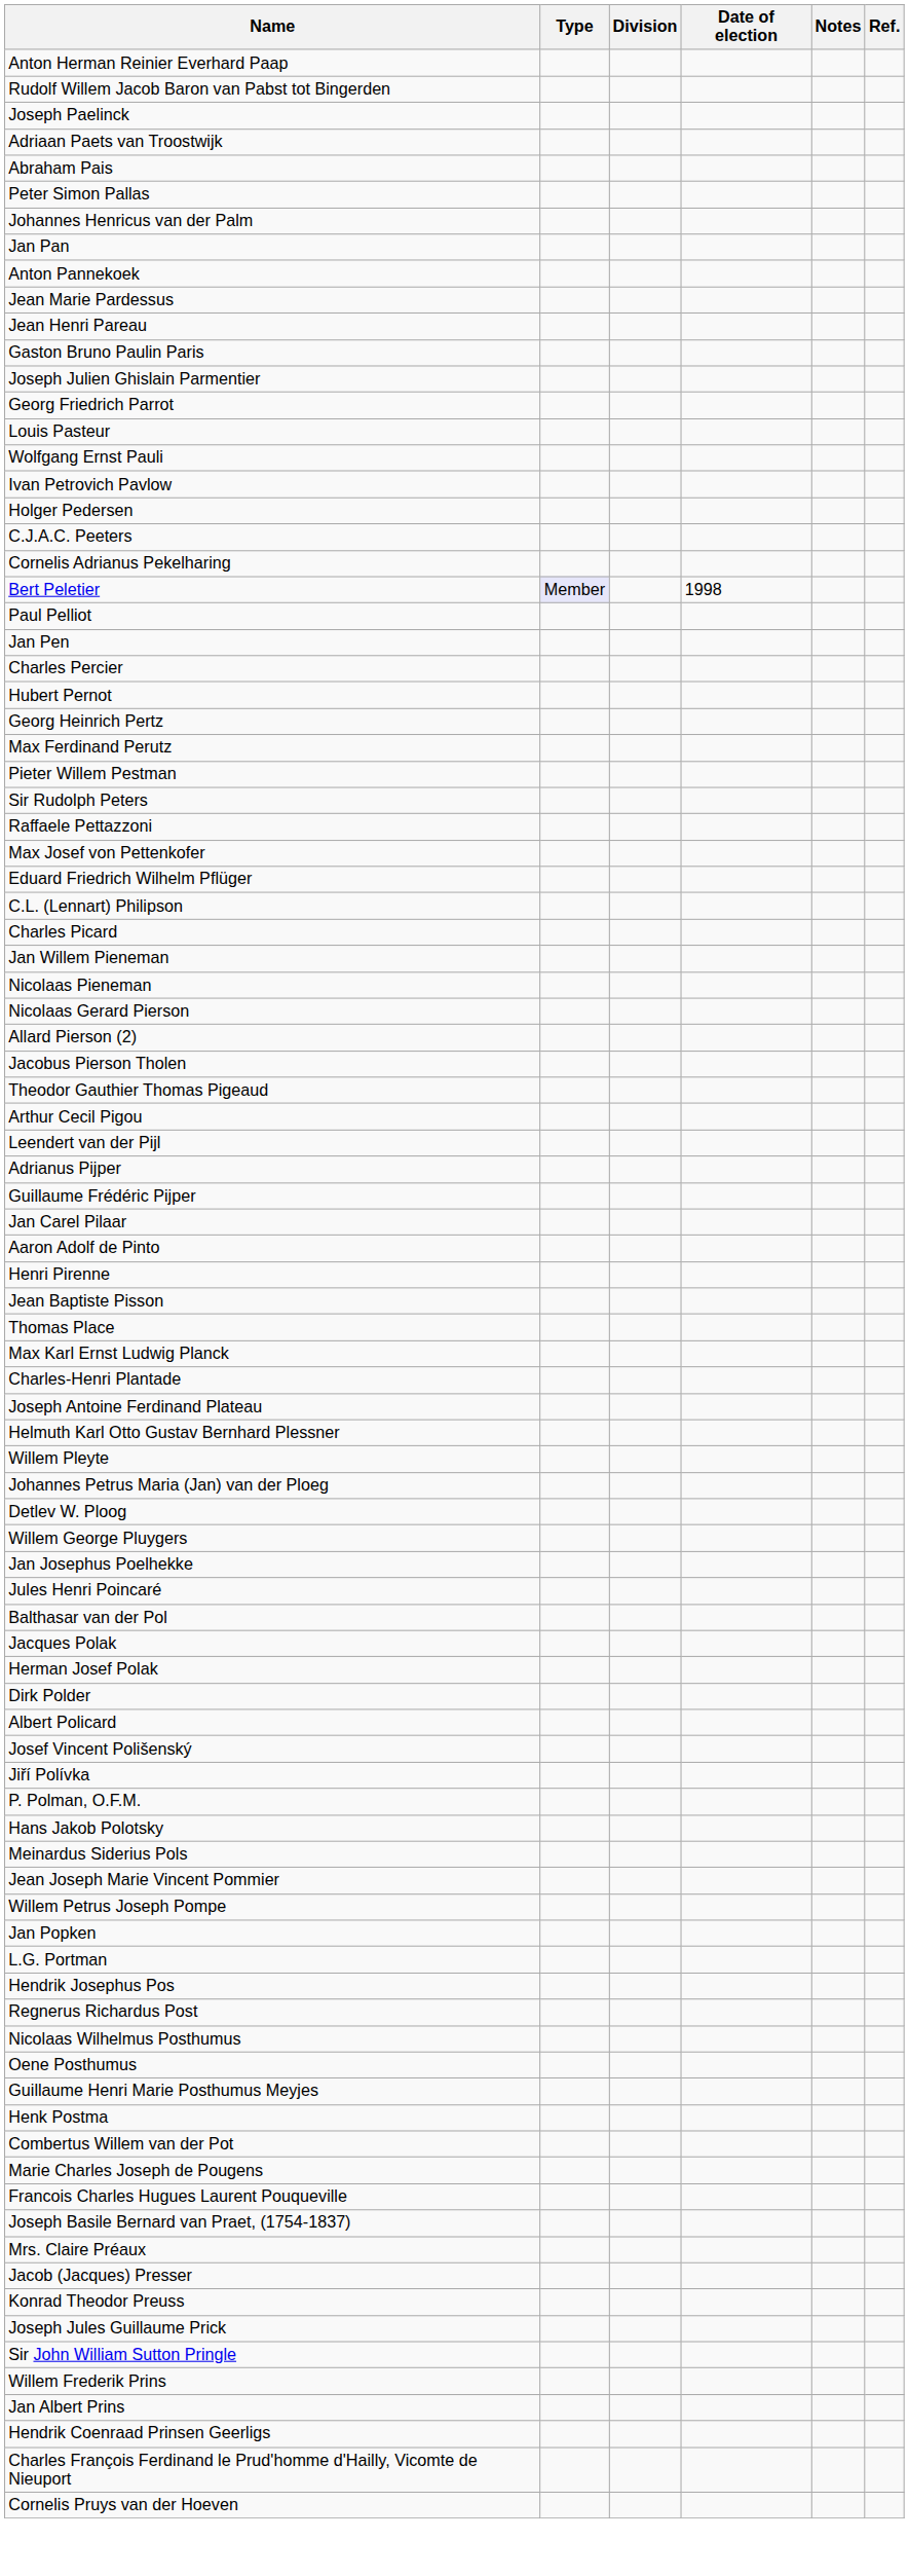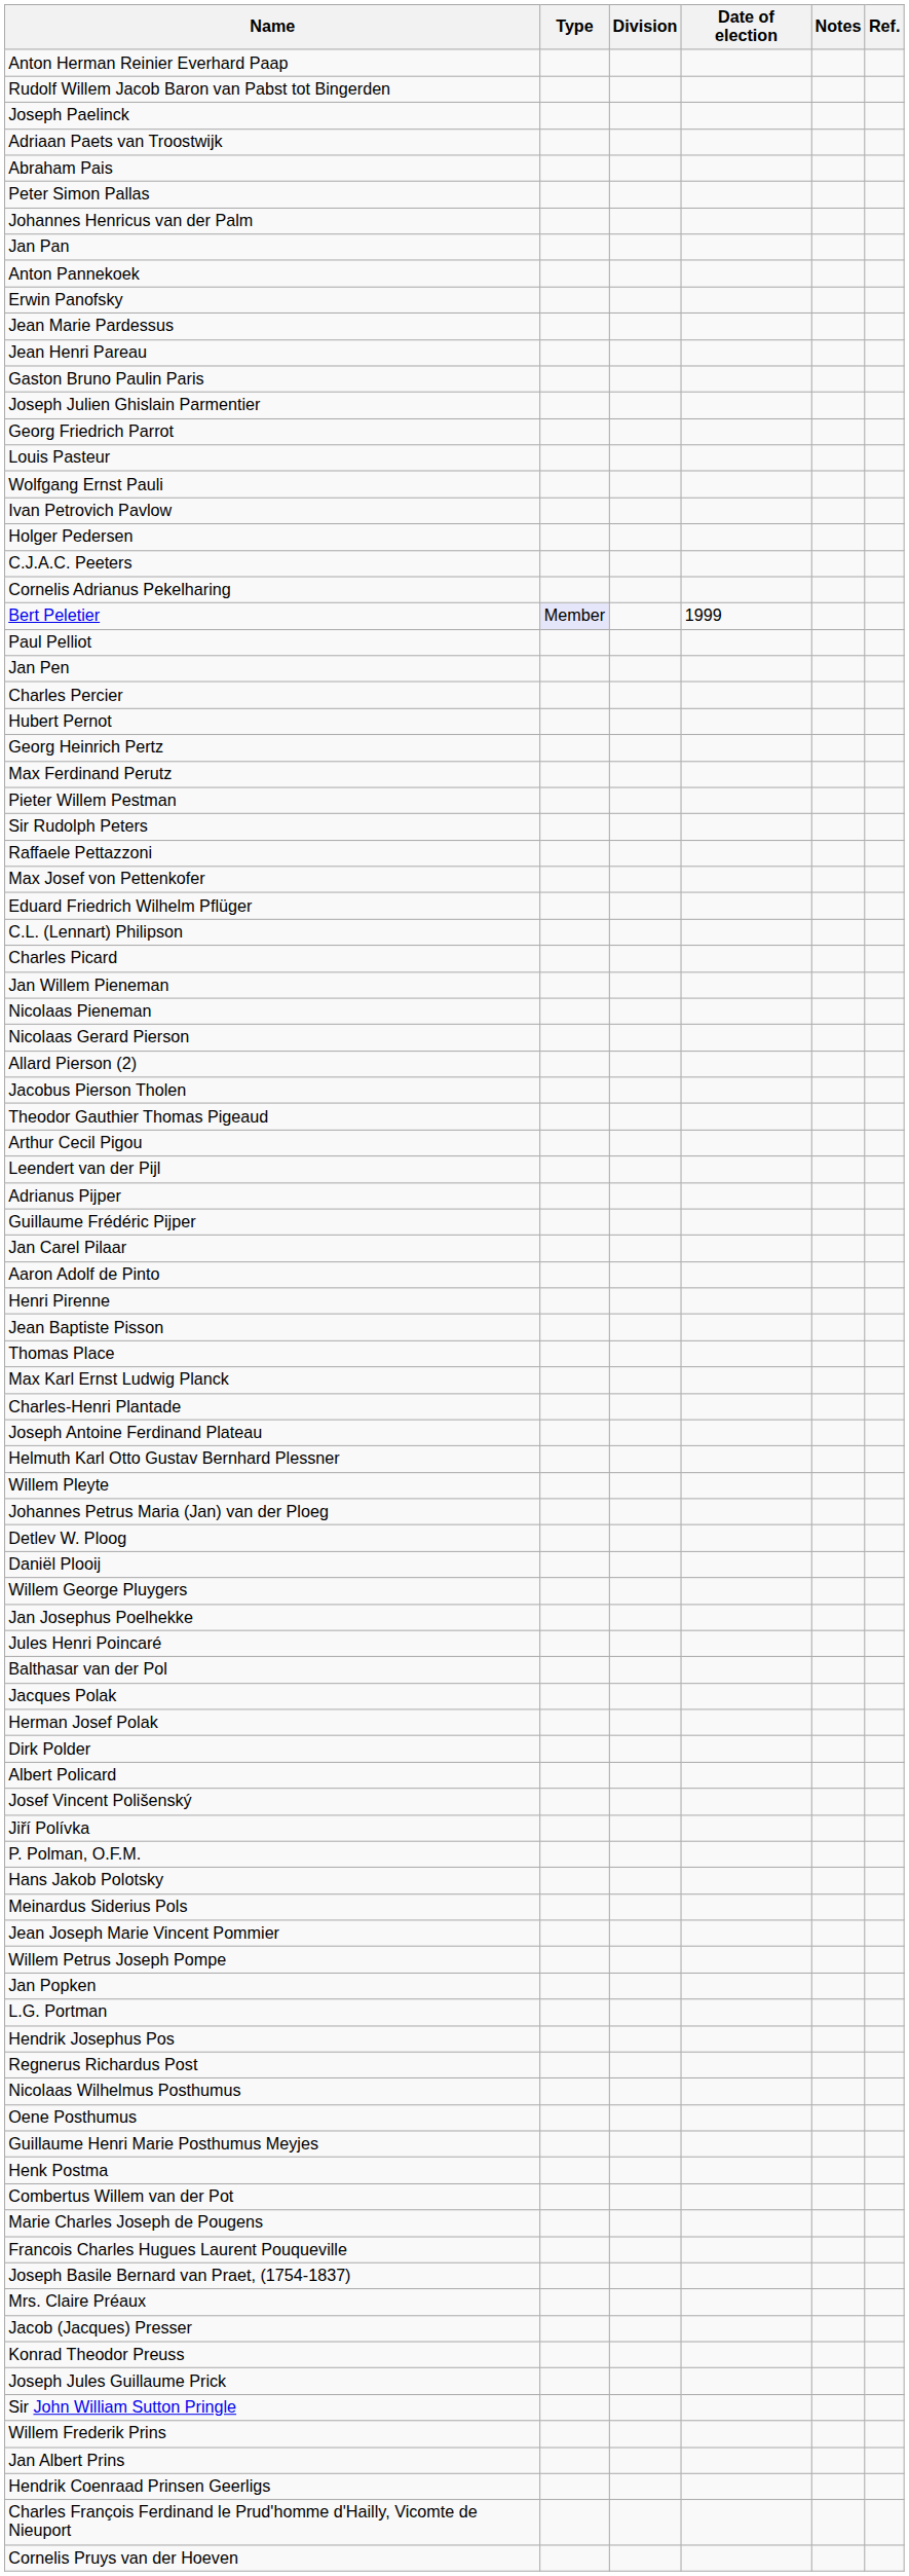+ row: Erwin Panofsky
Bert Peletier | Date of election: 1998 -> 1999
+ row: Daniël Plooij
